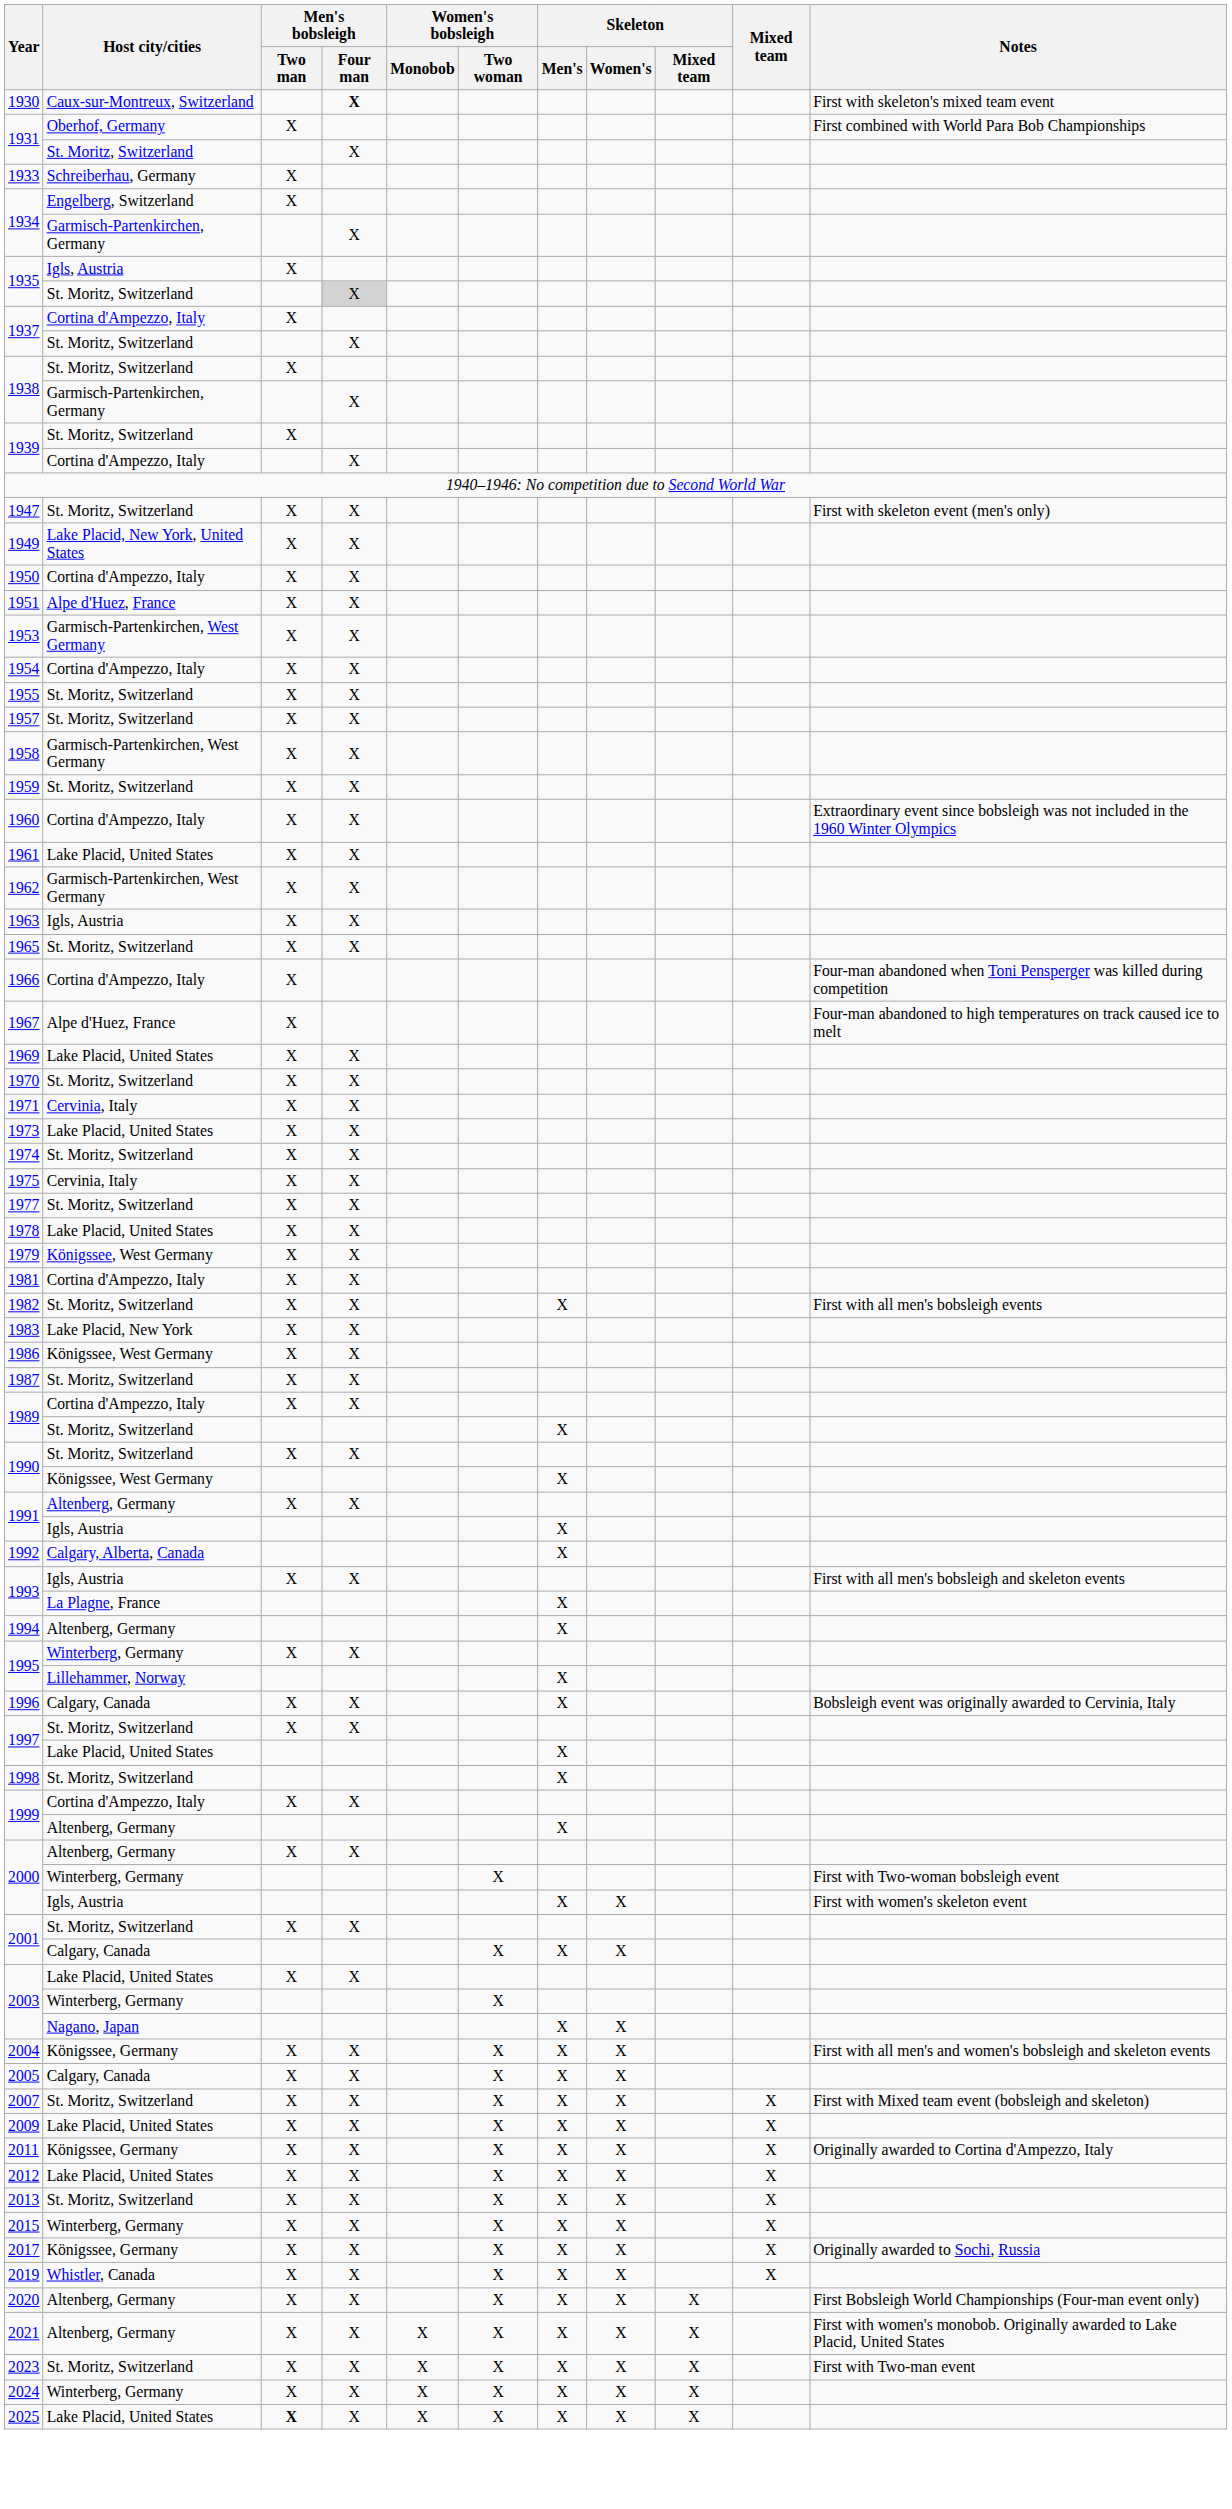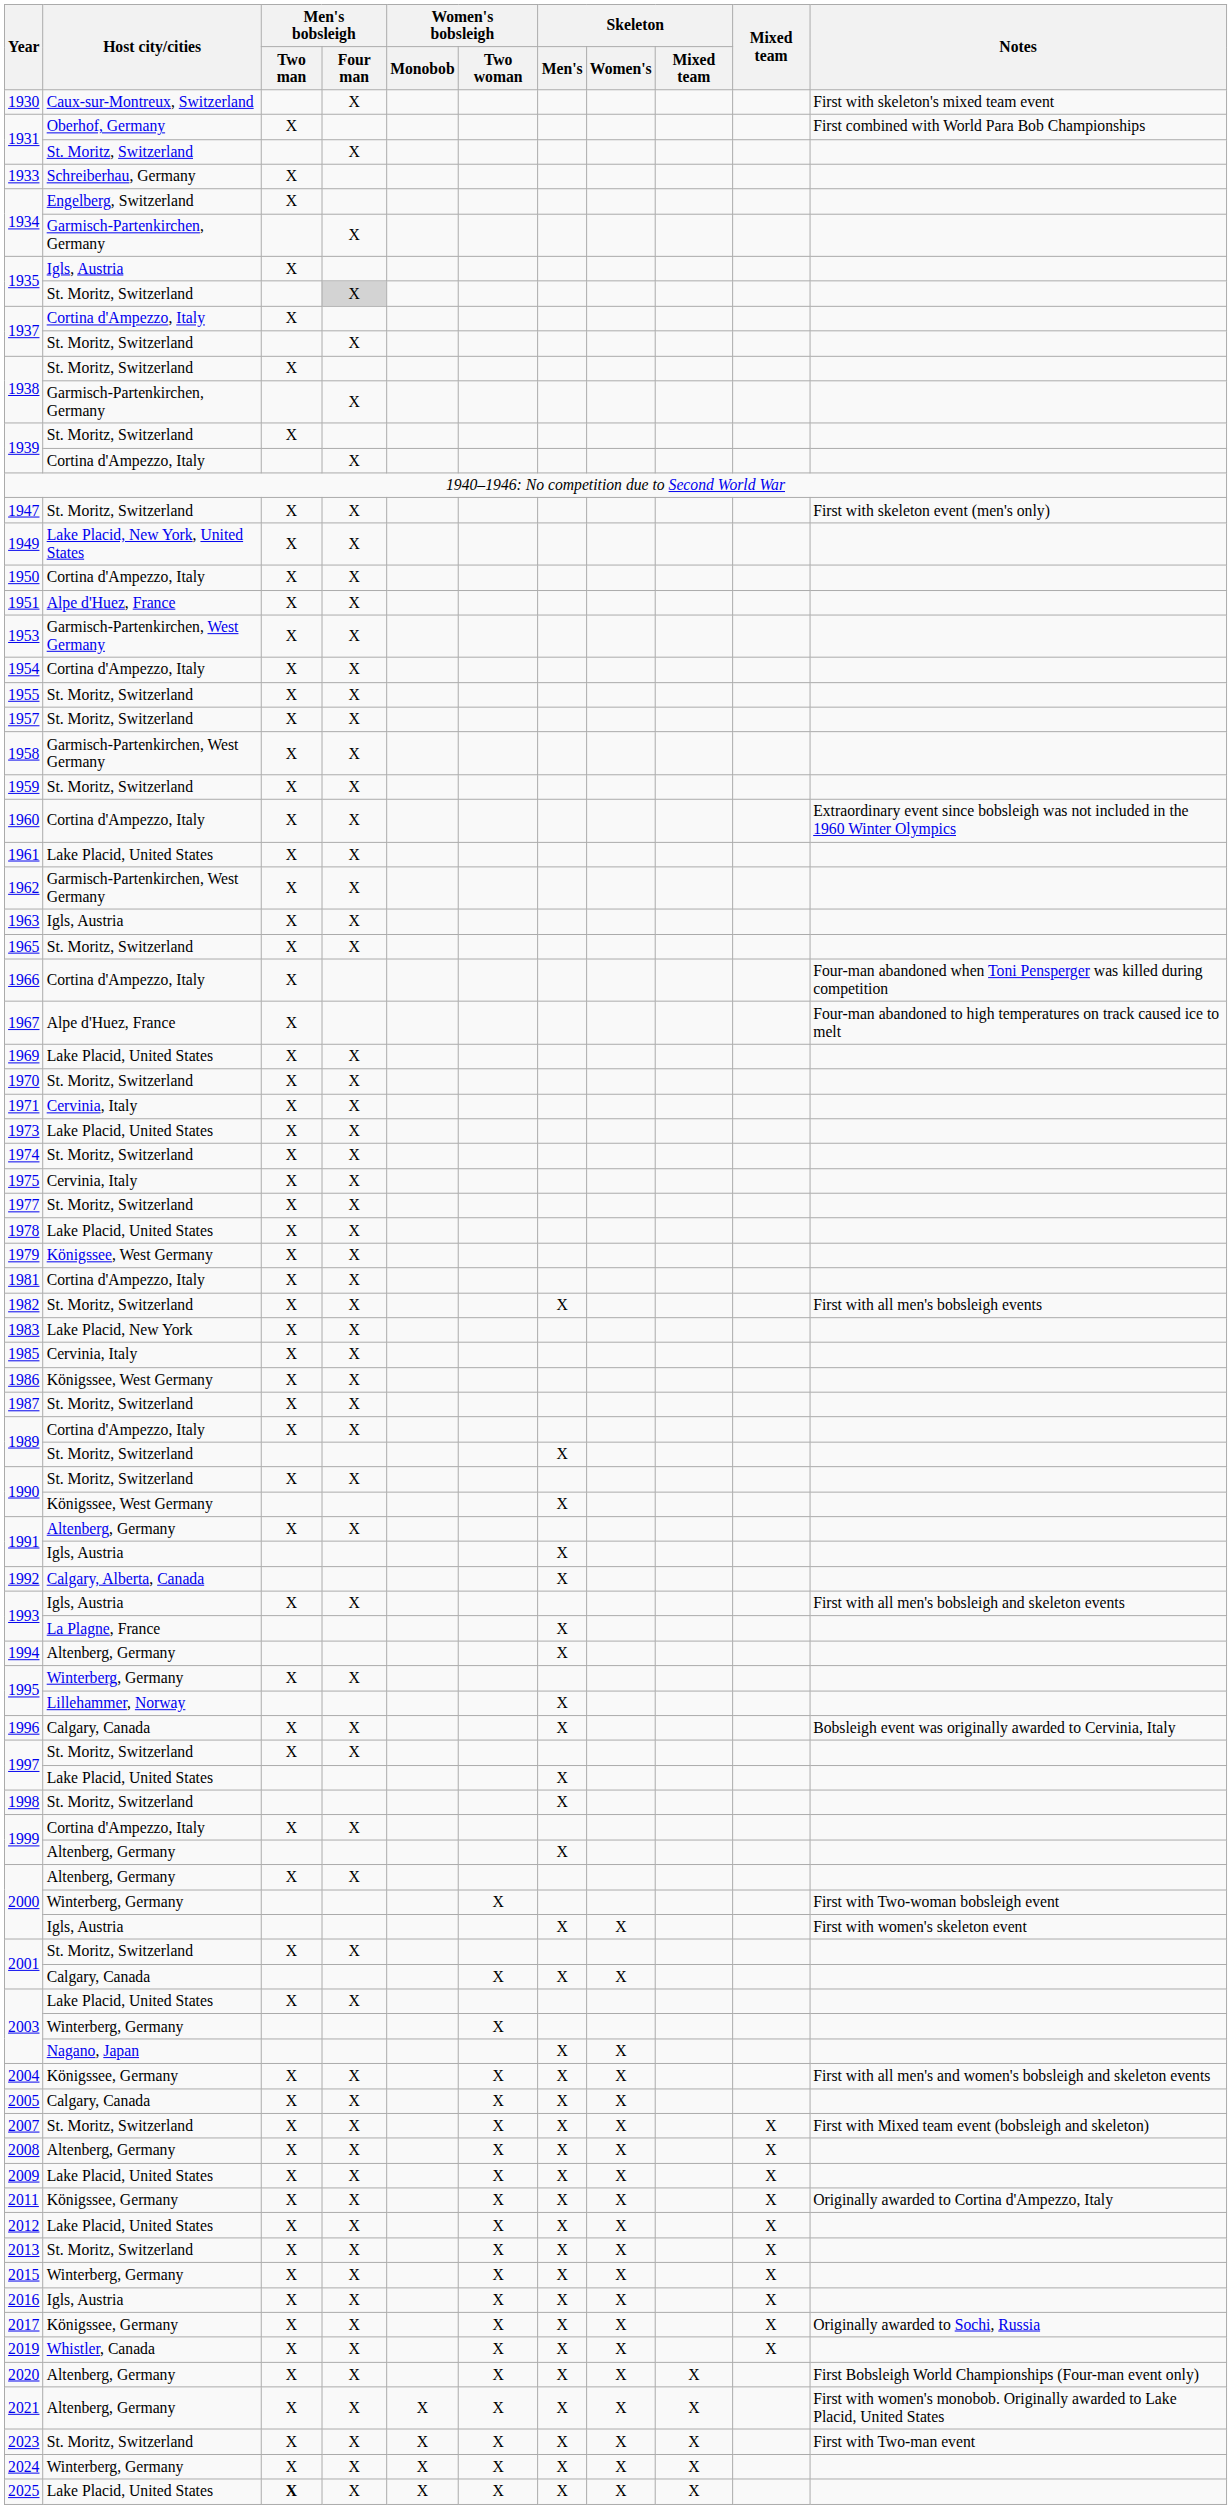1930 | Men's bobsleigh / Four man: bold -> normal
+ row: 1985 | Cervinia, Italy | X | X
+ row: 2008 | Altenberg, Germany | X | X | X | X | X | X
+ row: 2016 | Igls, Austria | X | X | X | X | X | X
